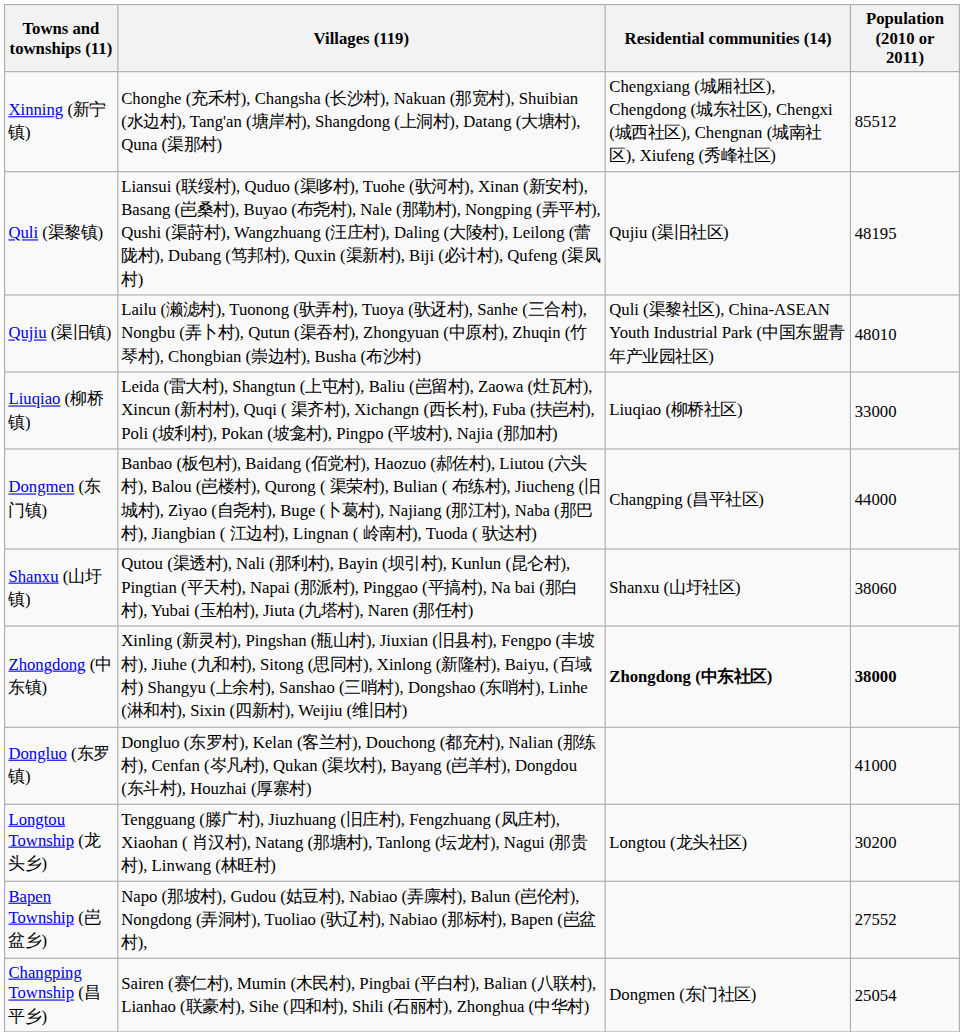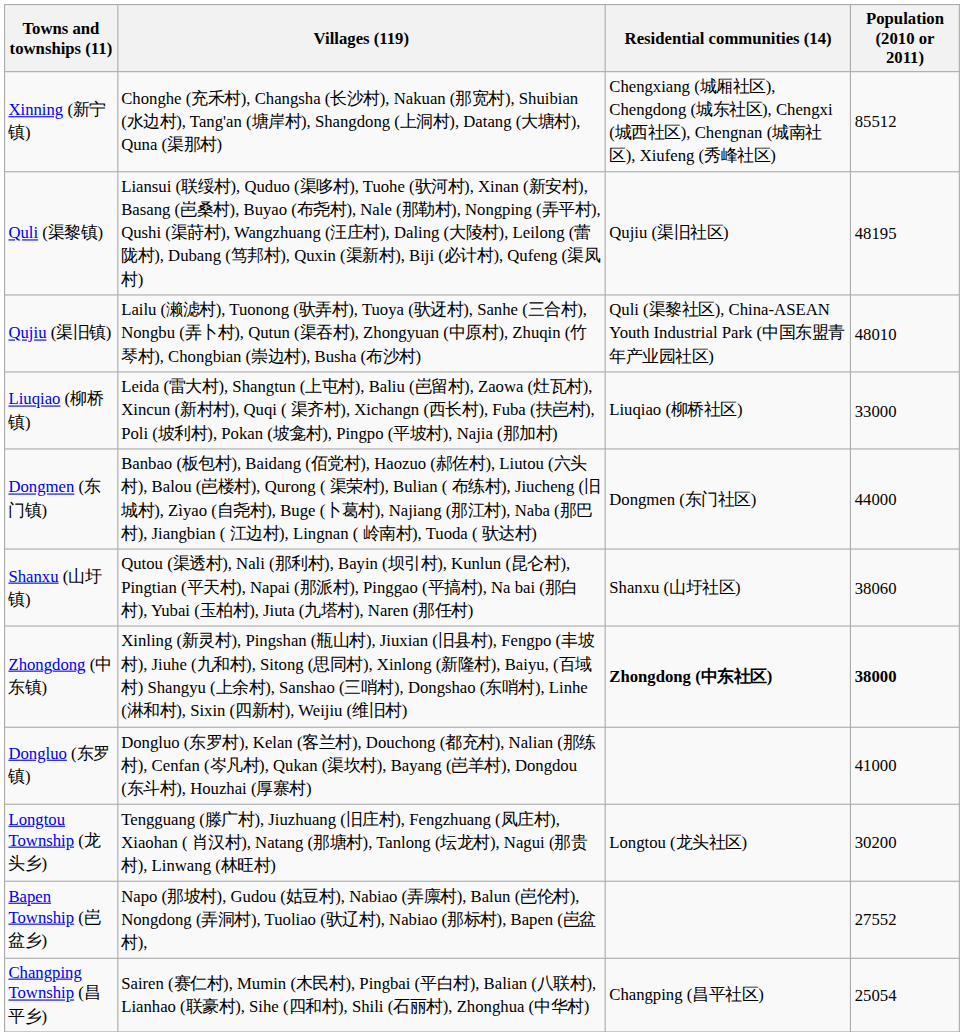Dongmen (东门镇) | Residential communities (14): Changping (昌平社区) -> Dongmen (东门社区)
Changping Township (昌平乡) | Residential communities (14): Dongmen (东门社区) -> Changping (昌平社区)
